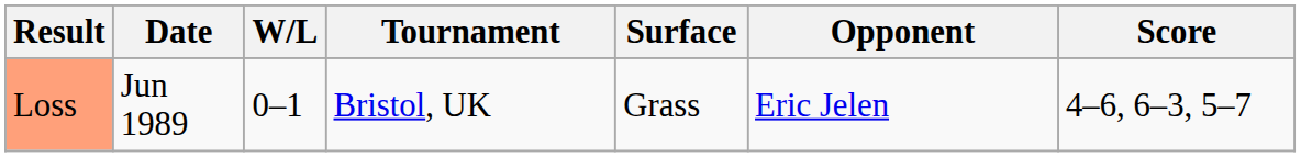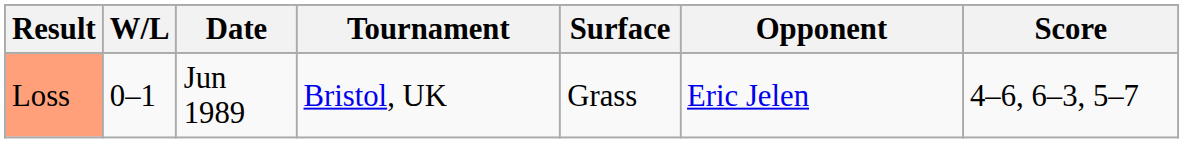columns swapped: W/L <-> Date
